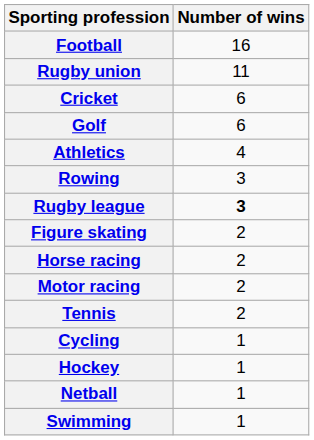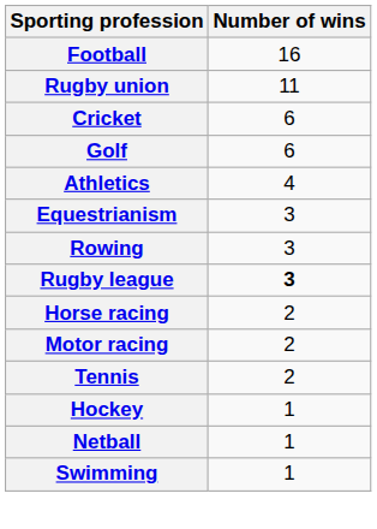+ row: Equestrianism | 3
- row: Figure skating | 2
- row: Cycling | 1
